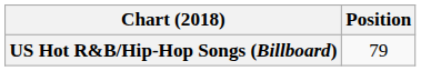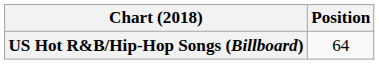US Hot R&B/Hip-Hop Songs (Billboard) | Position: 79 -> 64
